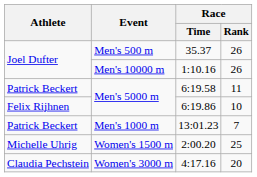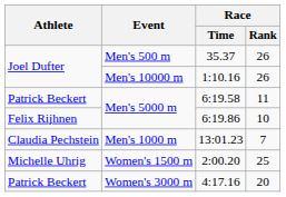13:01.23 | Athlete: Patrick Beckert -> Claudia Pechstein
4:17.16 | Athlete: Claudia Pechstein -> Patrick Beckert
